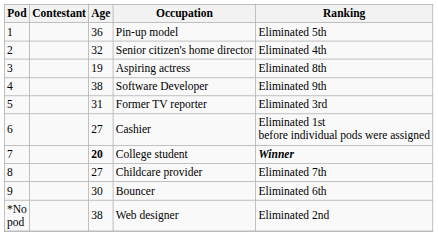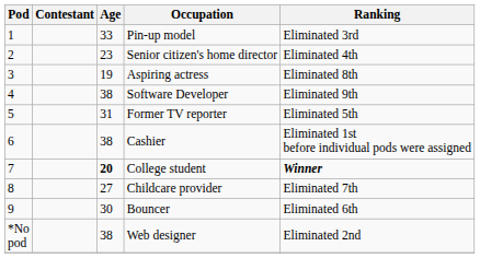Pin-up model | Age: 36 -> 33
Pin-up model | Ranking: Eliminated 5th -> Eliminated 3rd
Senior citizen's home director | Age: 32 -> 23
Former TV reporter | Ranking: Eliminated 3rd -> Eliminated 5th
Cashier | Age: 27 -> 38
